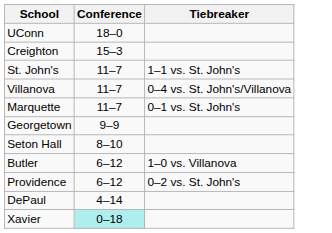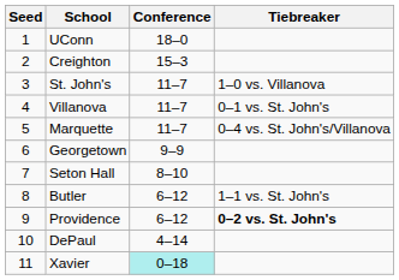+ column: Seed | 1 | 2 | 3 | 4 | 5 | 6 | 7 | 8 | 9 | 10 | 11
St. John's | Tiebreaker: 1–1 vs. St. John's -> 1–0 vs. Villanova
Villanova | Tiebreaker: 0–4 vs. St. John's/Villanova -> 0–1 vs. St. John's
Marquette | Tiebreaker: 0–1 vs. St. John's -> 0–4 vs. St. John's/Villanova
Butler | Tiebreaker: 1–0 vs. Villanova -> 1–1 vs. St. John's
Providence | Tiebreaker: normal -> bold
